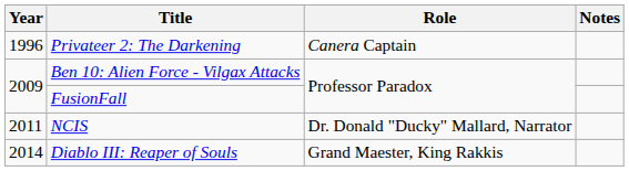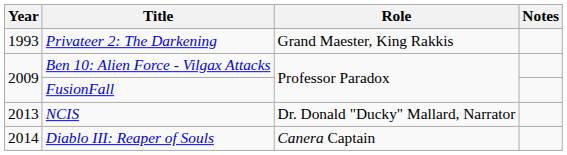Privateer 2: The Darkening | Year: 1996 -> 1993
Privateer 2: The Darkening | Role: Canera Captain -> Grand Maester, King Rakkis
NCIS | Year: 2011 -> 2013
Diablo III: Reaper of Souls | Role: Grand Maester, King Rakkis -> Canera Captain
